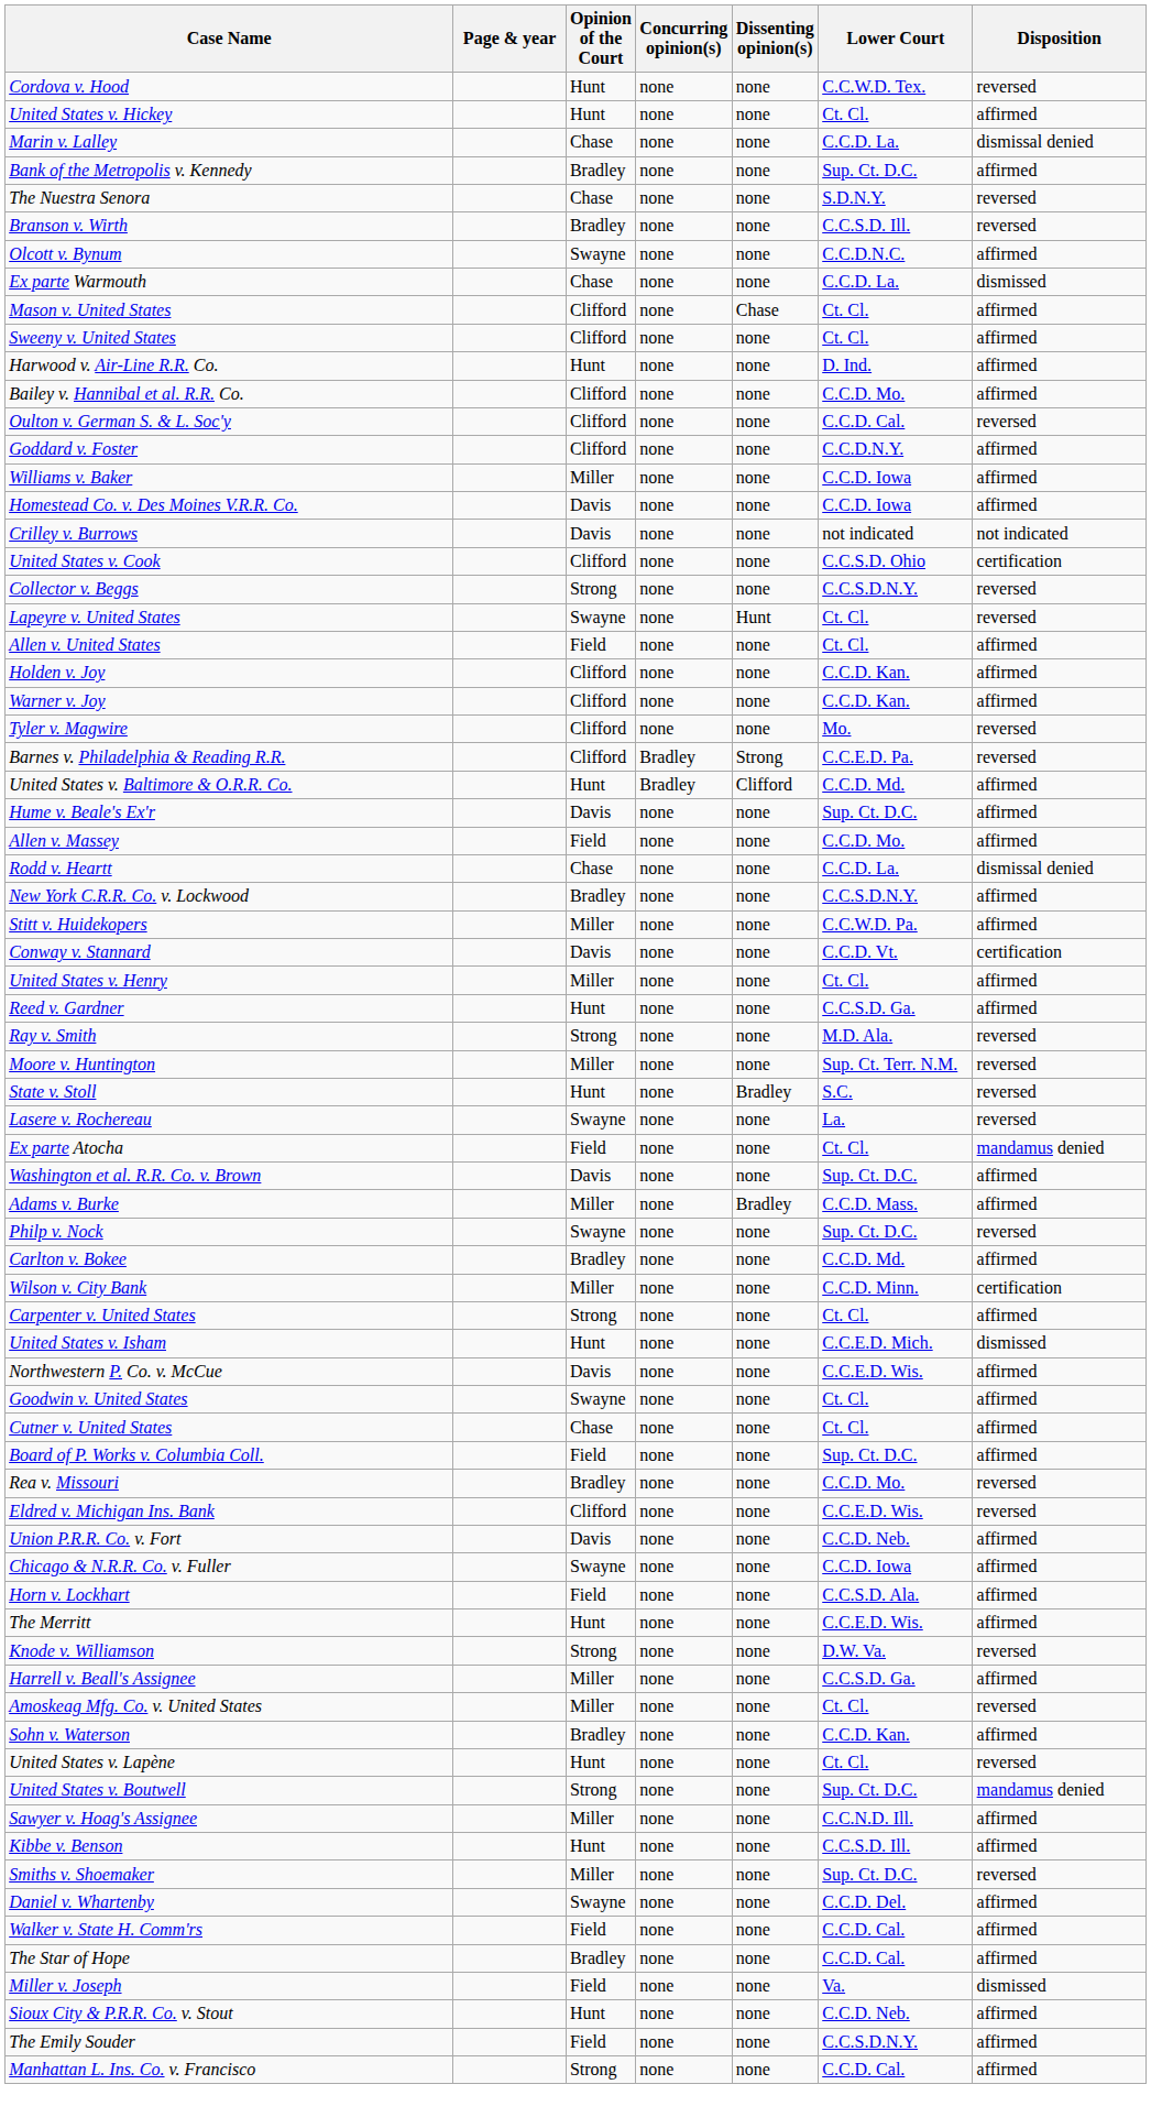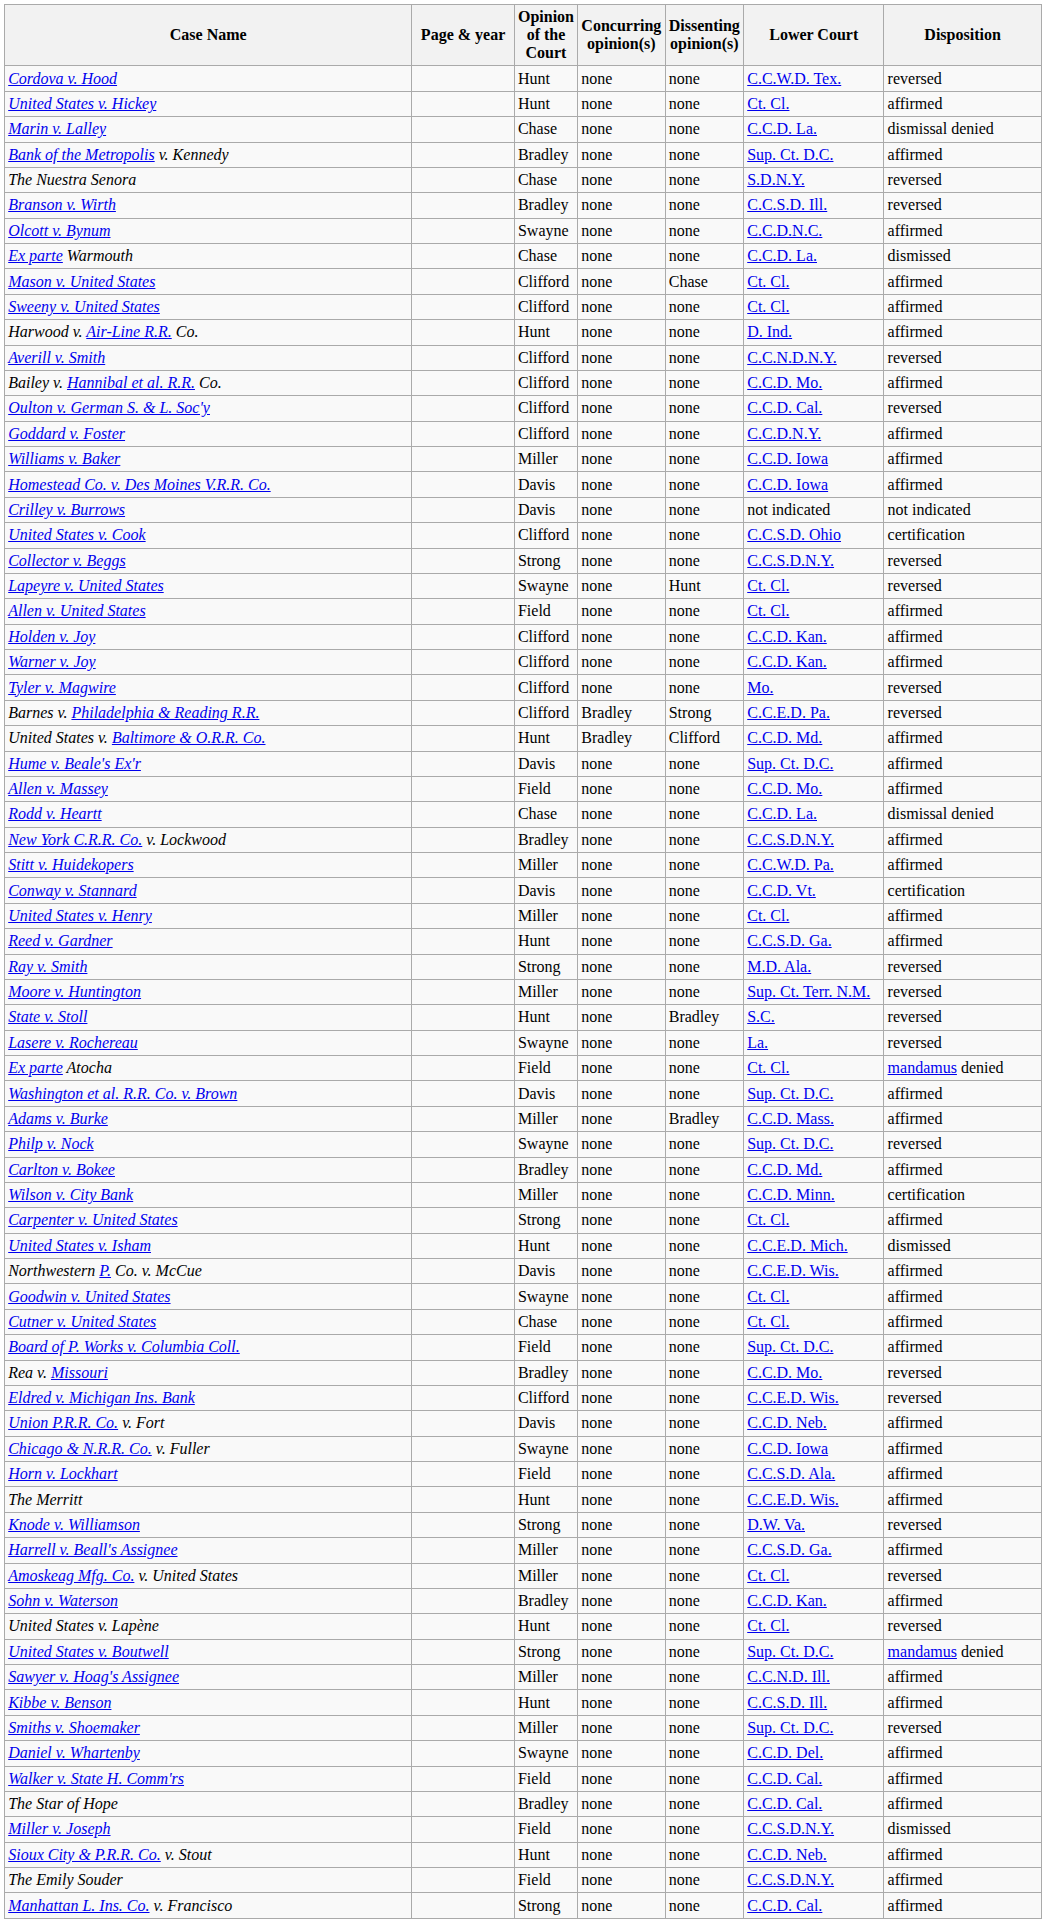+ row: Averill v. Smith | Clifford | none | none | C.C.N.D.N.Y. | reversed
Miller v. Joseph | Lower Court: Va. -> C.C.S.D.N.Y.
